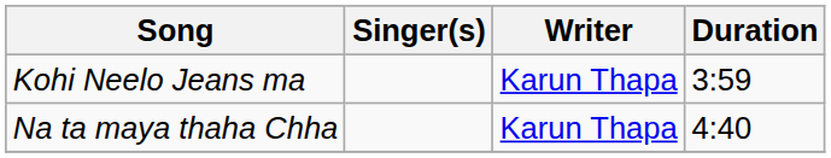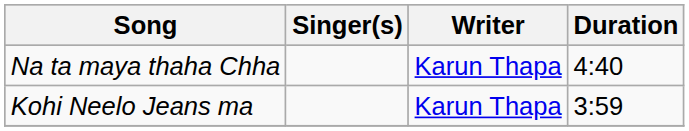rows swapped: Na ta maya thaha Chha <-> Kohi Neelo Jeans ma
